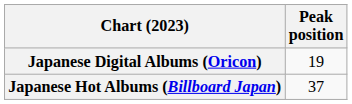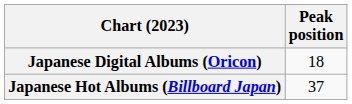Japanese Digital Albums (Oricon) | Peak position: 19 -> 18
